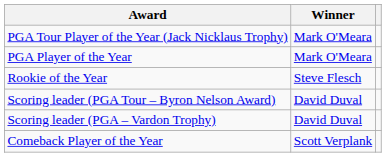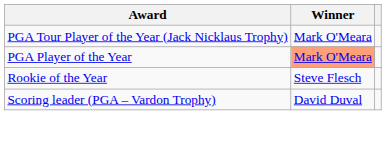PGA Player of the Year | Winner: no background -> lightsalmon background
- row: Scoring leader (PGA Tour – Byron Nelson Award) | David Duval
- row: Comeback Player of the Year | Scott Verplank
